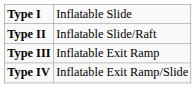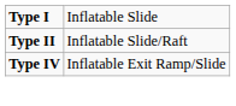- row: Type III | Inflatable Exit Ramp
